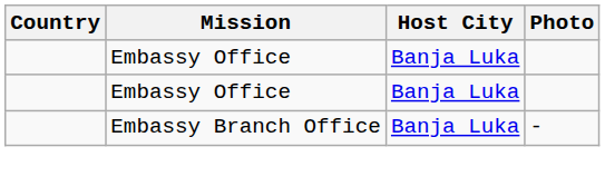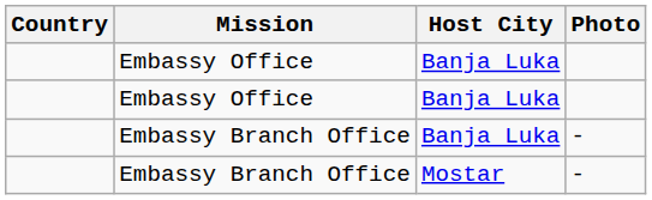+ row: Embassy Branch Office | Mostar | -
